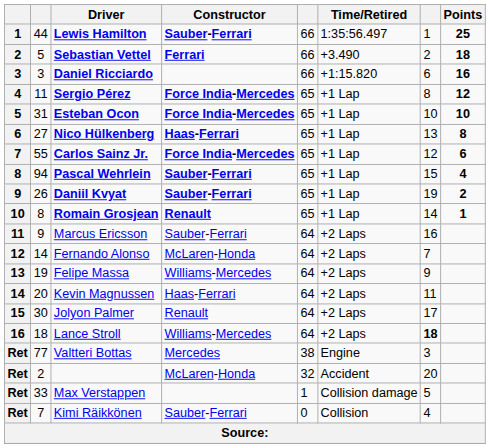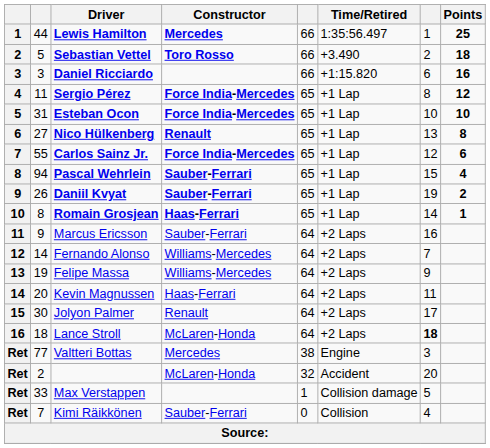Lewis Hamilton | Constructor: Sauber-Ferrari -> Mercedes
Sebastian Vettel | Constructor: Ferrari -> Toro Rosso
Nico Hülkenberg | Constructor: Haas-Ferrari -> Renault
Romain Grosjean | Constructor: Renault -> Haas-Ferrari
Fernando Alonso | Constructor: McLaren-Honda -> Williams-Mercedes
Lance Stroll | Constructor: Williams-Mercedes -> McLaren-Honda
